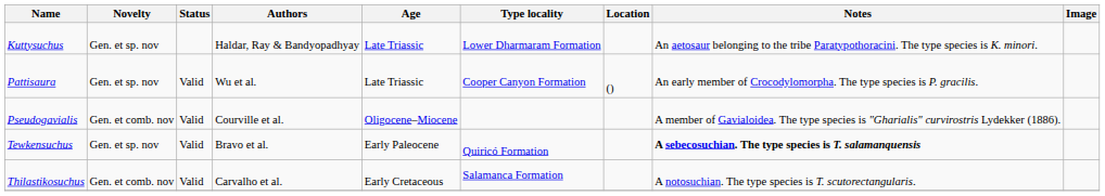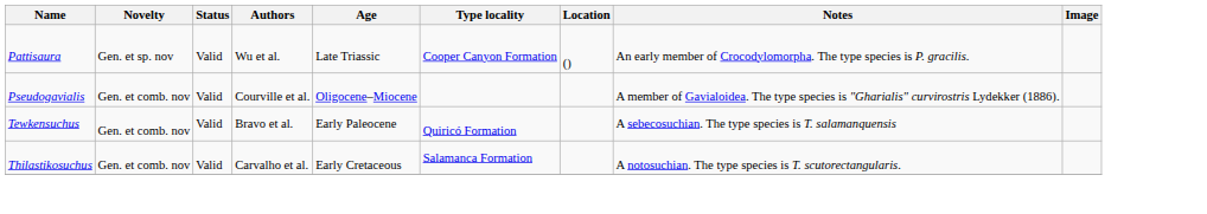- row: Kuttysuchus | Gen. et sp. nov | Haldar, Ray & Bandyopadhyay | Late Triassic | Lower Dharmaram Formation | An aetosaur belonging to the tribe Paratypothoracini. The type species is K. minori.
Tewkensuchus | Novelty: Gen. et sp. nov -> Gen. et comb. nov
Tewkensuchus | Notes: bold -> normal
